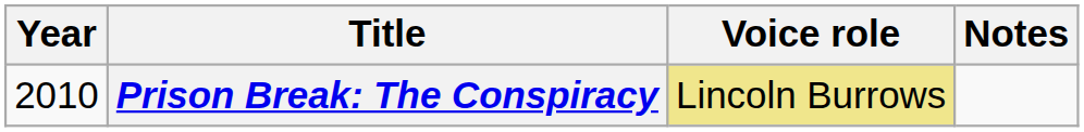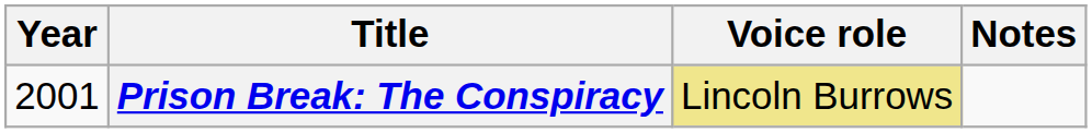Prison Break: The Conspiracy | Year: 2010 -> 2001
